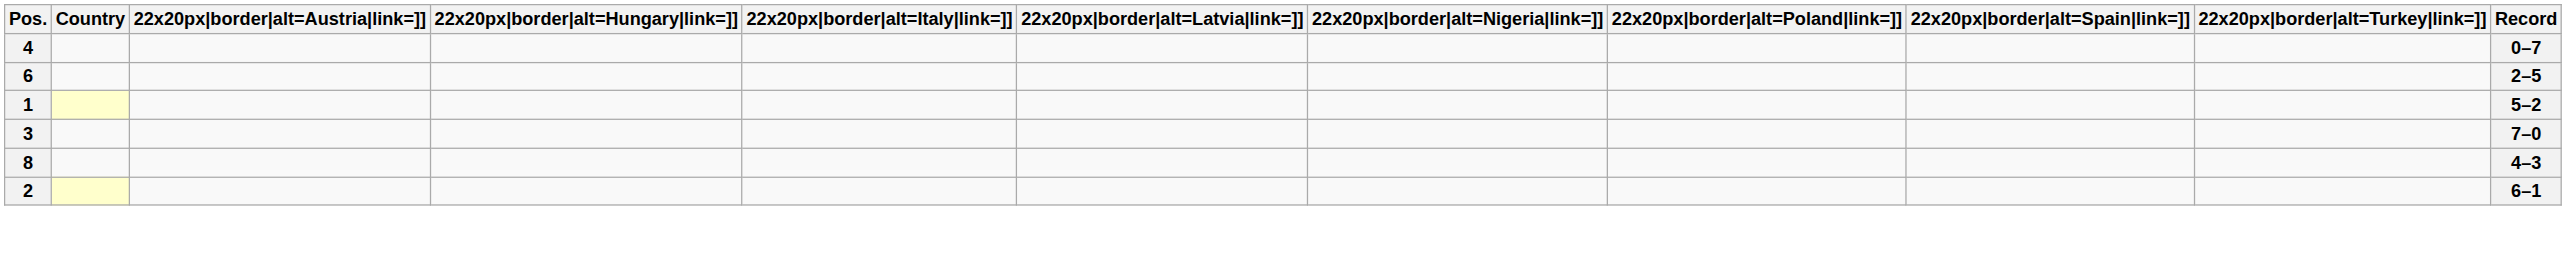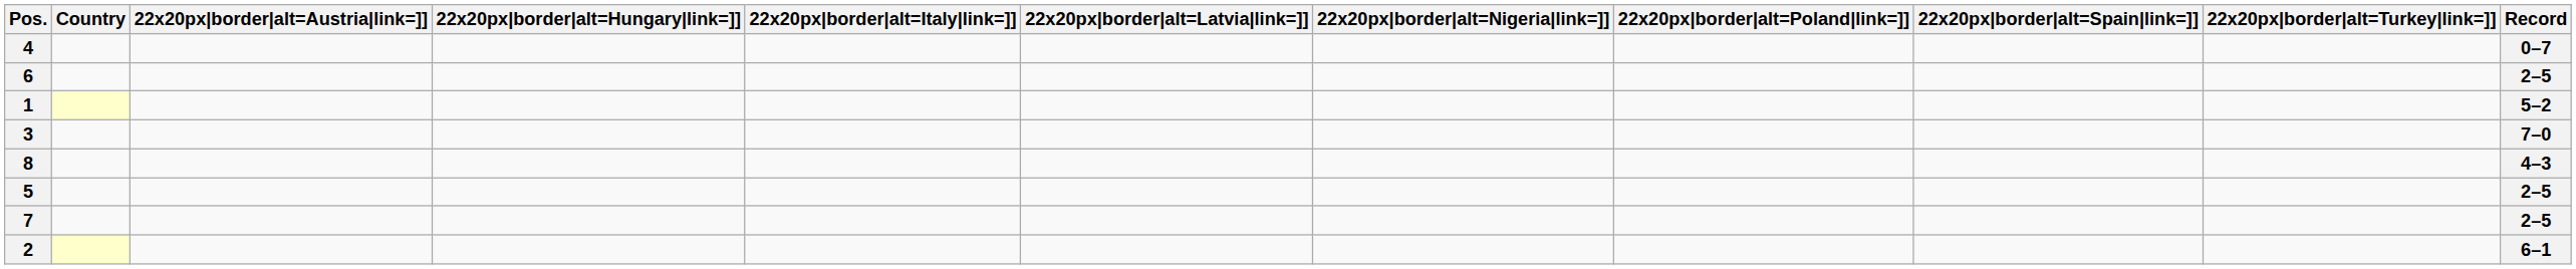+ row: 5 | 2–5
+ row: 7 | 2–5
